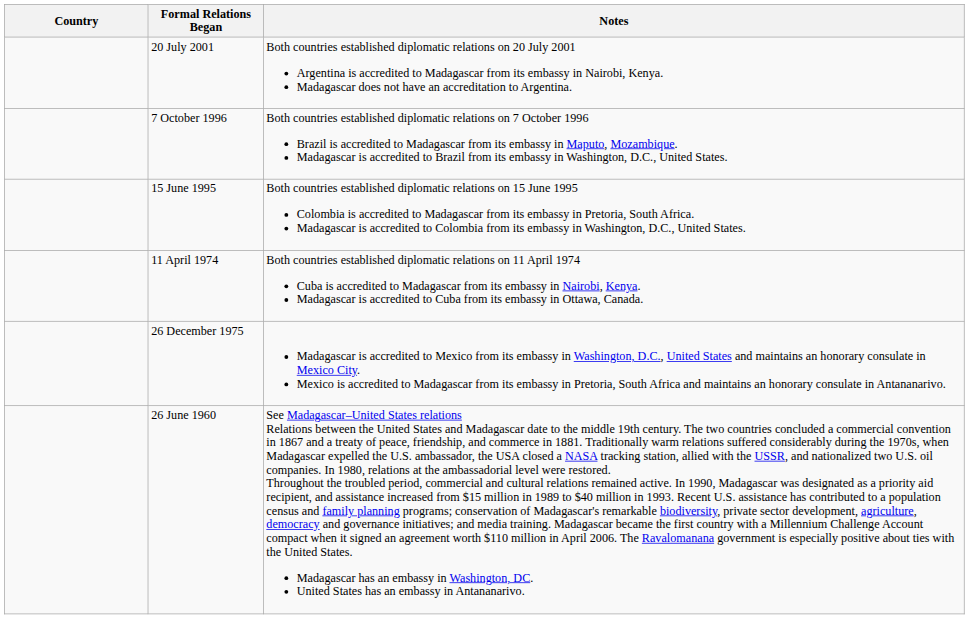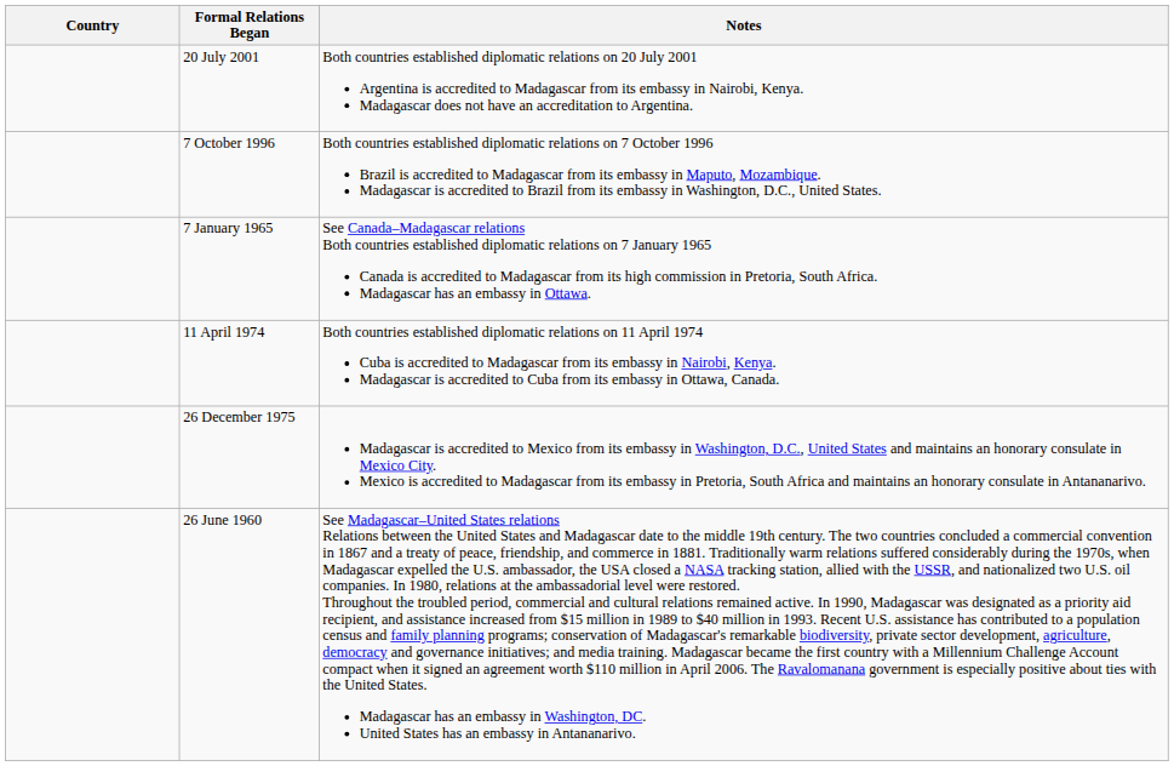+ row: 7 January 1965 | See Canada–Madagascar relations Both countries established diplomatic relations on 7 January 1965 Canada is accredited to Madagascar from its high commission in Pretoria, South Africa. Madagascar has an embassy in Ottawa.
- row: 15 June 1995 | Both countries established diplomatic relations on 15 June 1995 Colombia is accredited to Madagascar from its embassy in Pretoria, South Africa. Madagascar is accredited to Colombia from its embassy in Washington, D.C., United States.
